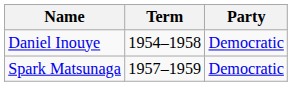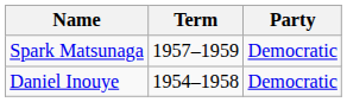rows swapped: Daniel Inouye <-> Spark Matsunaga
